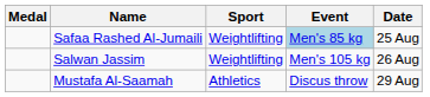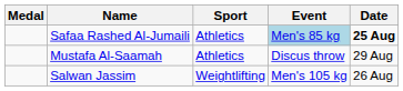Safaa Rashed Al-Jumaili | Sport: Weightlifting -> Athletics
Safaa Rashed Al-Jumaili | Date: normal -> bold
rows swapped: Salwan Jassim <-> Mustafa Al-Saamah
